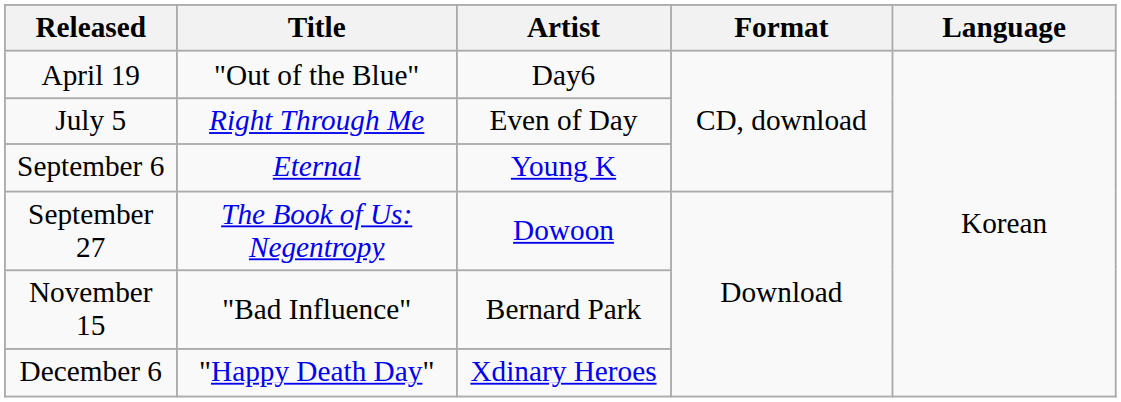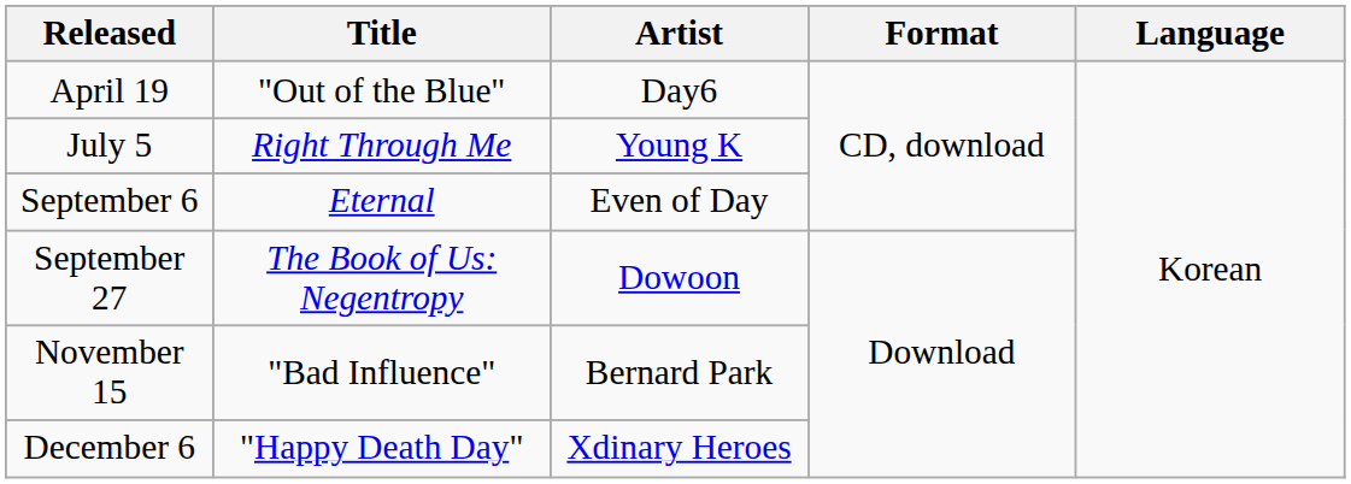July 5 | Artist: Even of Day -> Young K
September 6 | Artist: Young K -> Even of Day
